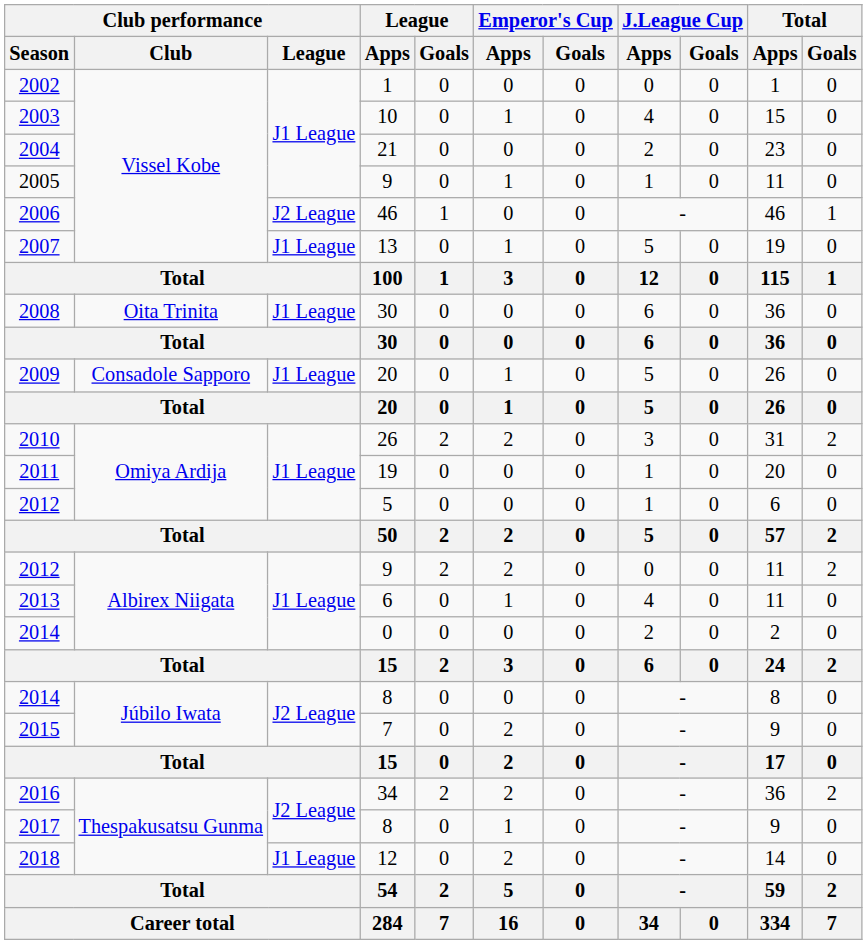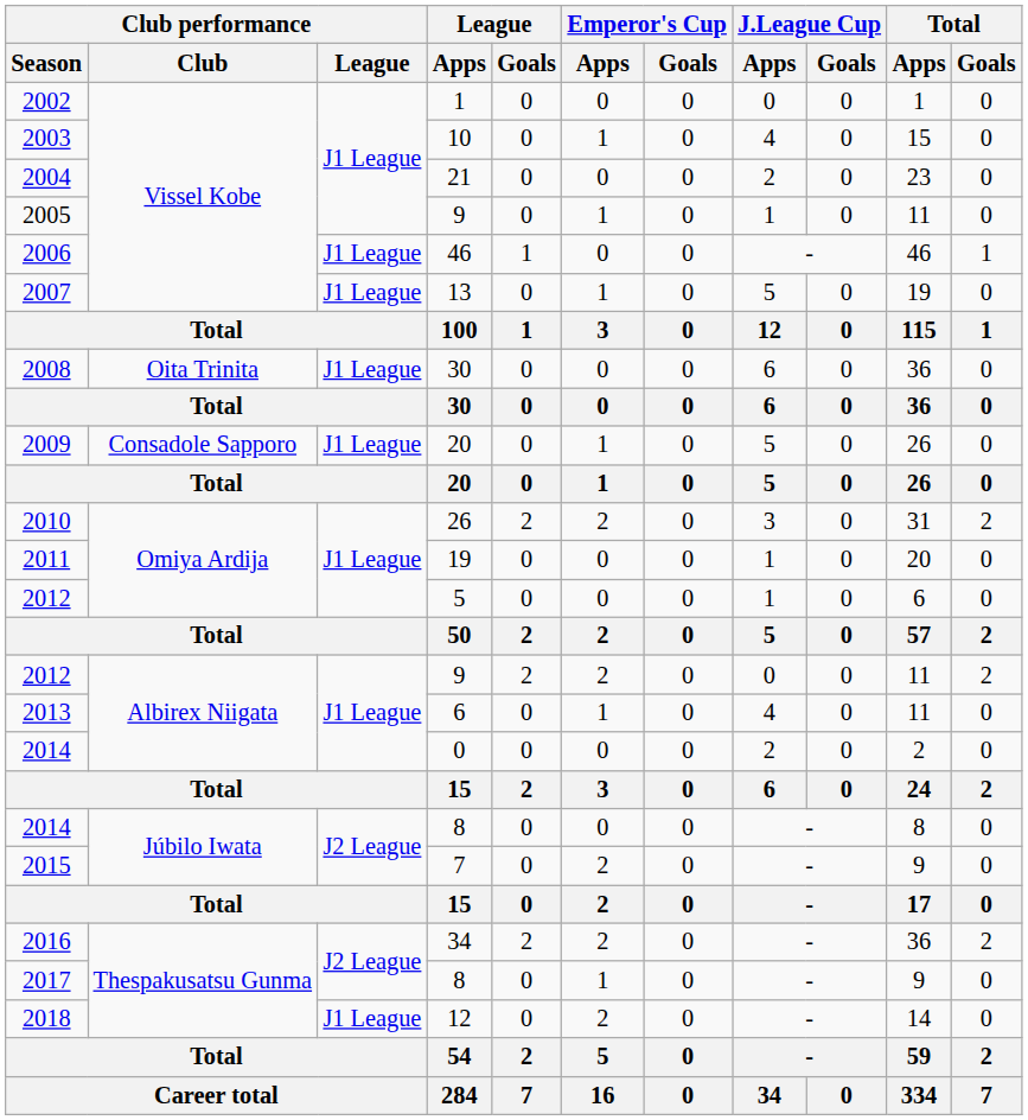2006 | Club performance / League: J2 League -> J1 League
